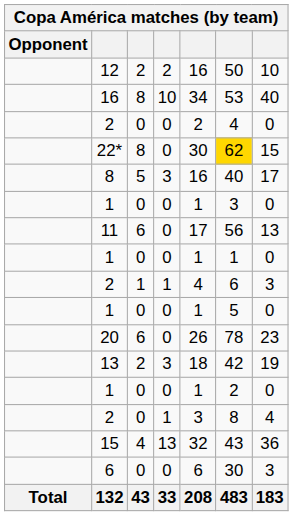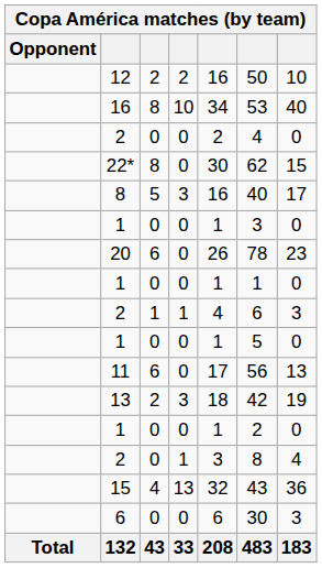22* | column 6: gold background -> no background
rows swapped: 11 <-> 20
